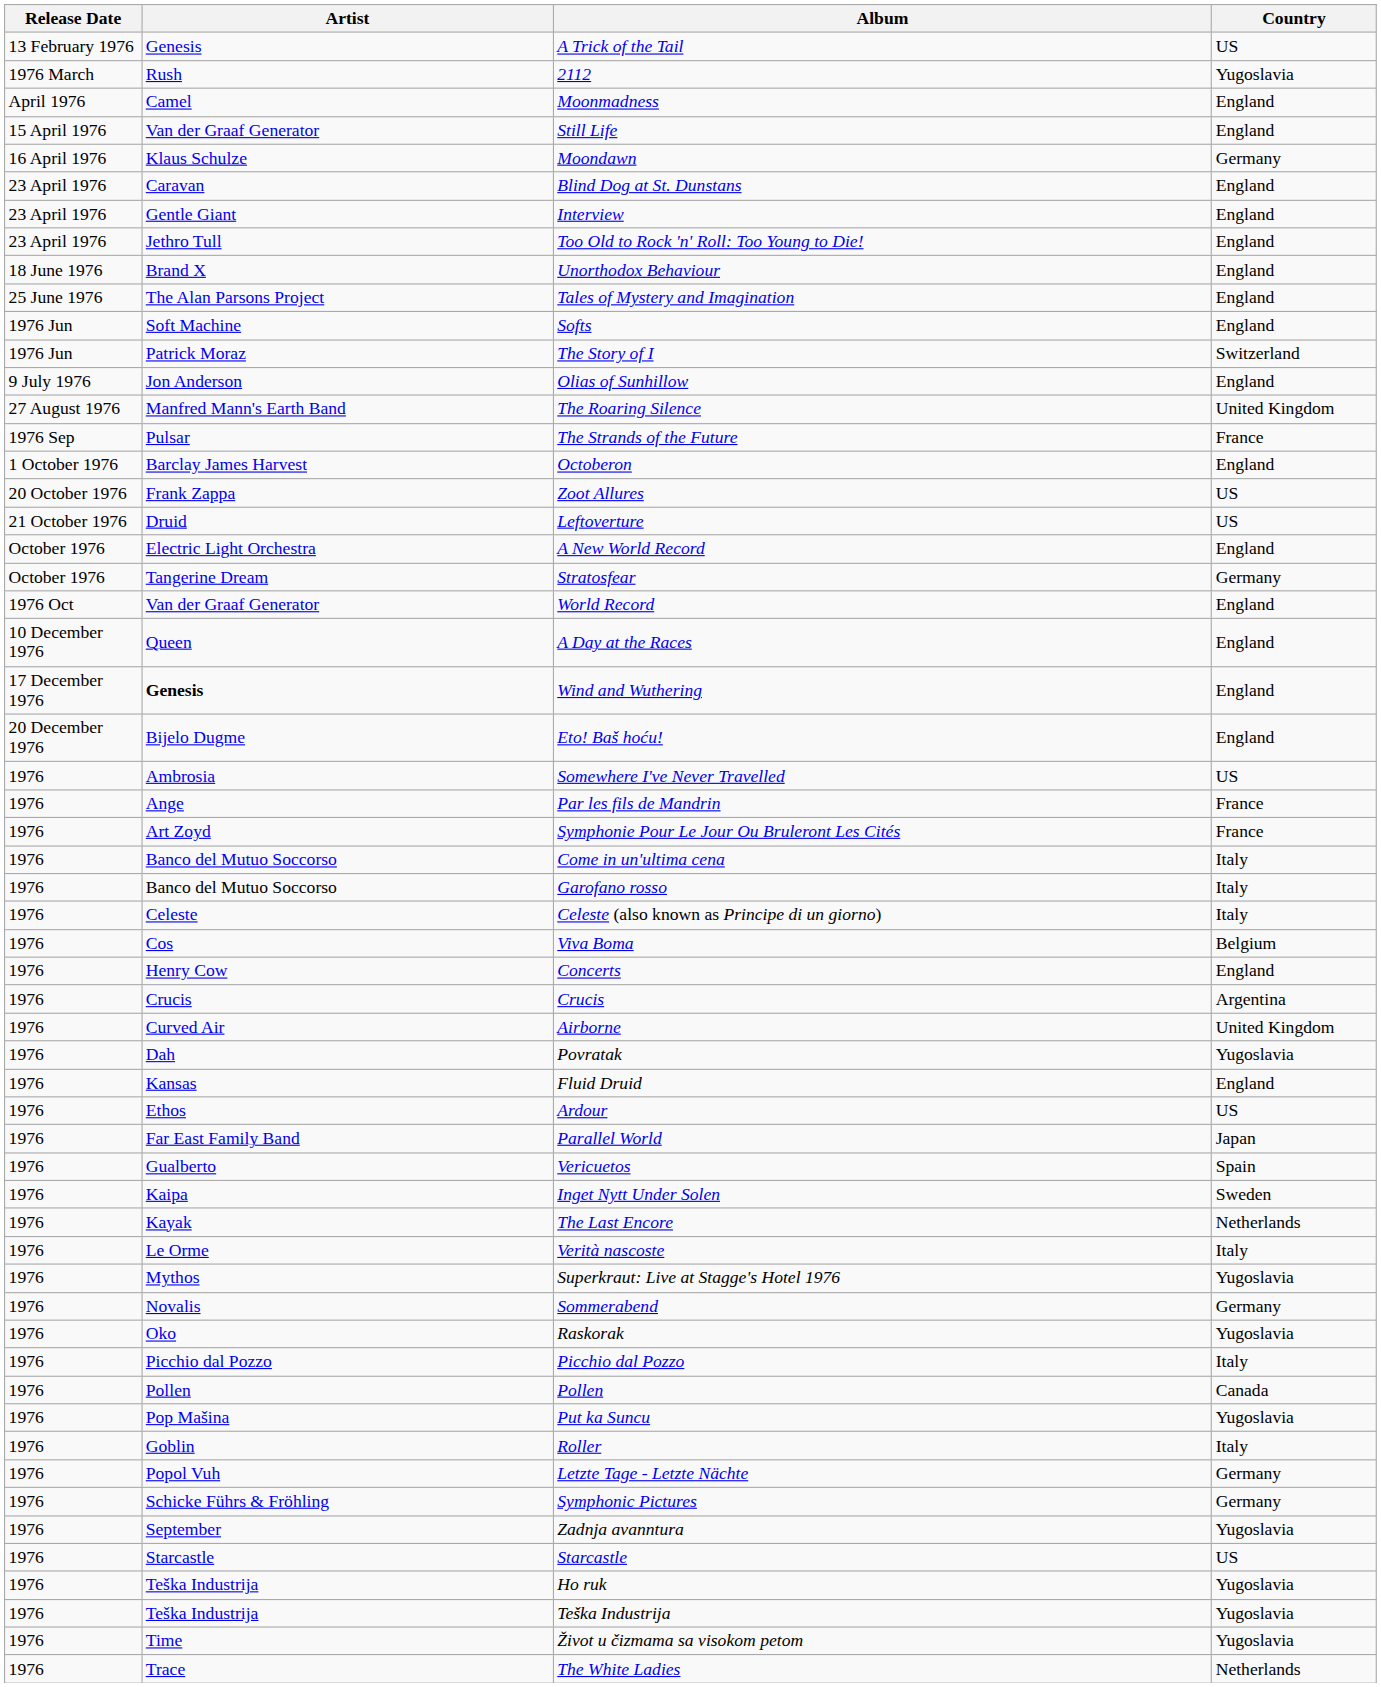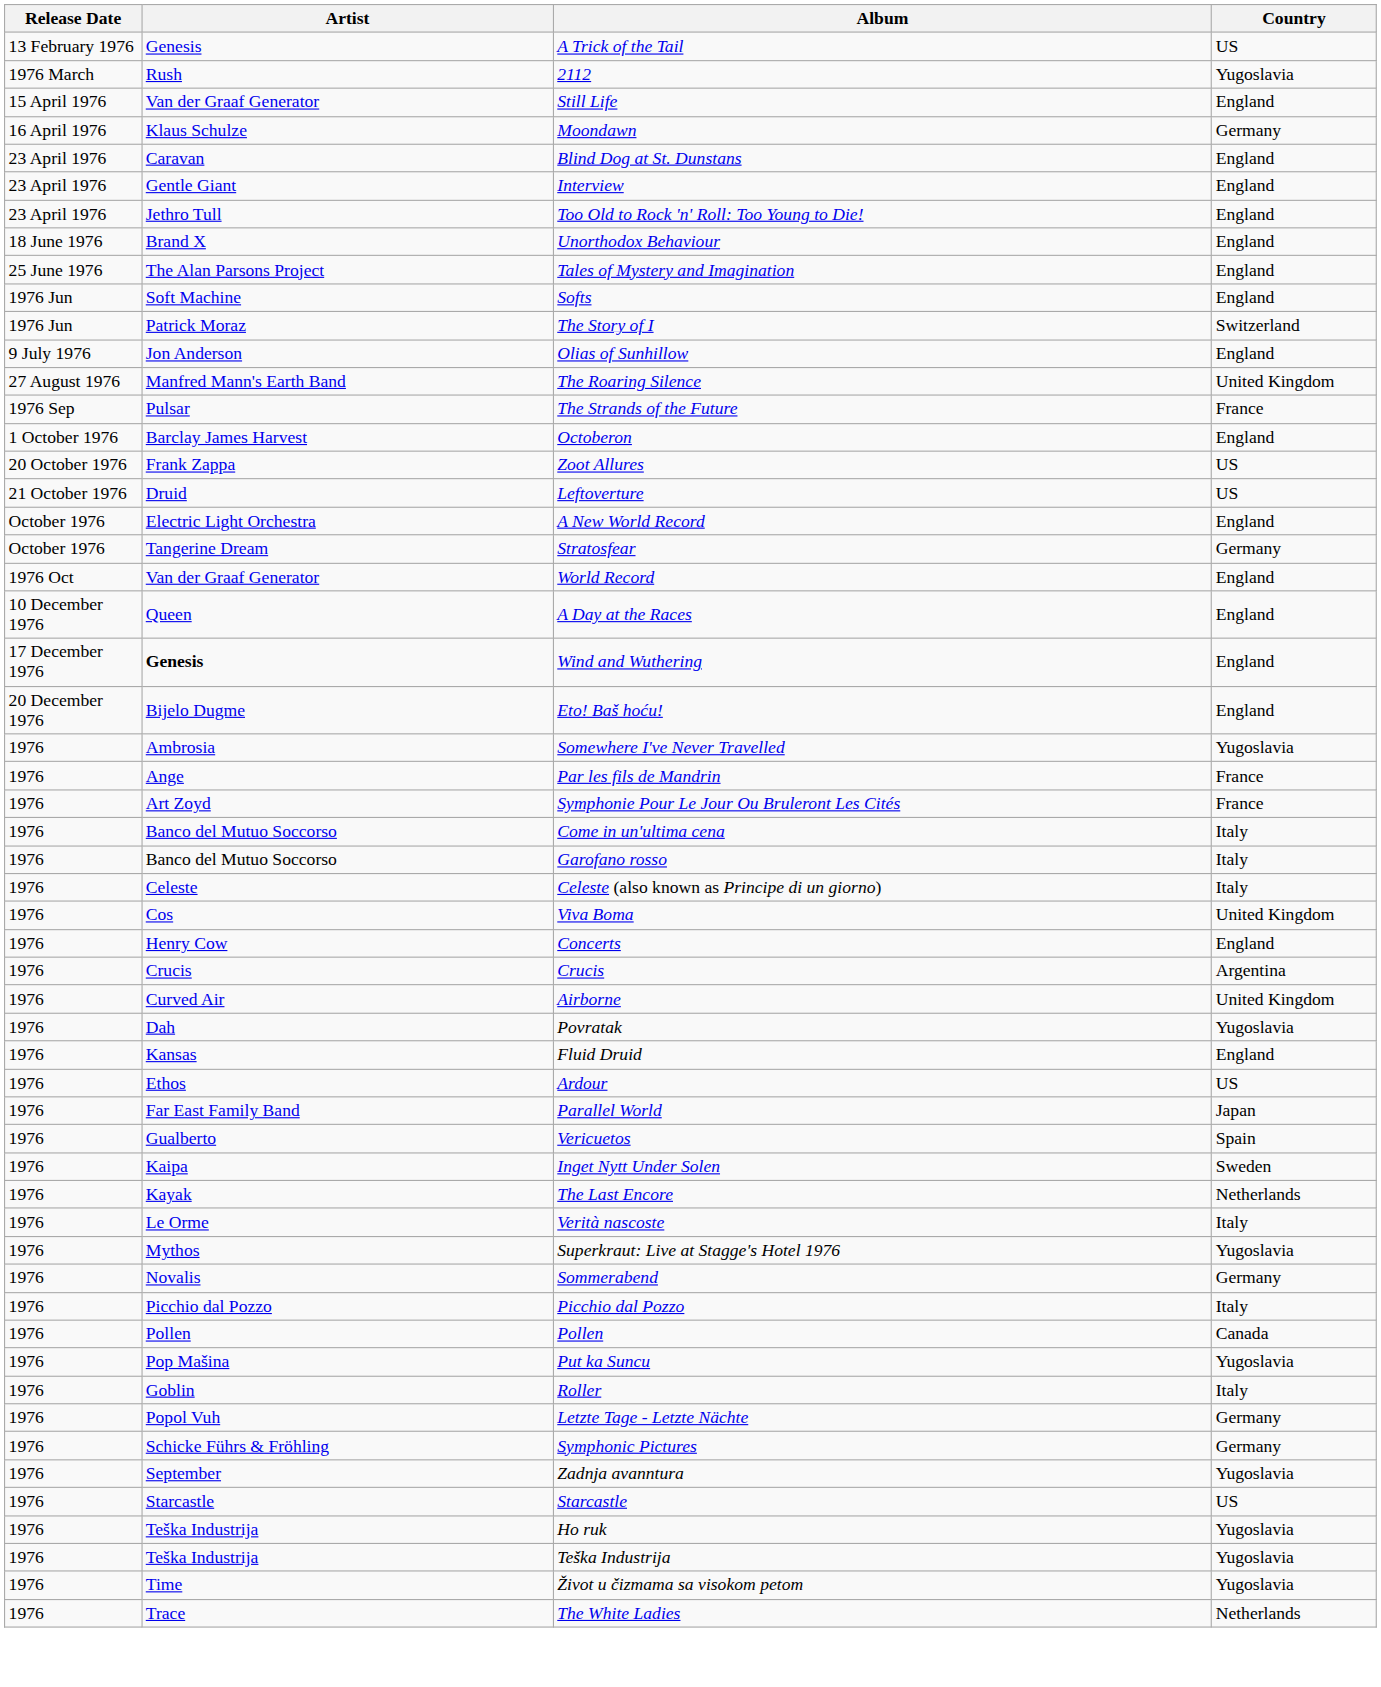- row: April 1976 | Camel | Moonmadness | England
Somewhere I've Never Travelled | Country: US -> Yugoslavia
Viva Boma | Country: Belgium -> United Kingdom
- row: 1976 | Oko | Raskorak | Yugoslavia
